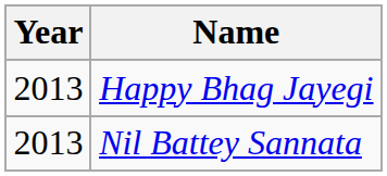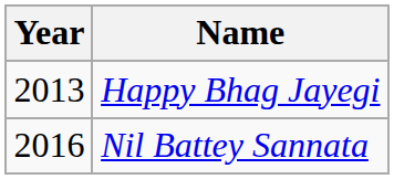Nil Battey Sannata | Year: 2013 -> 2016
